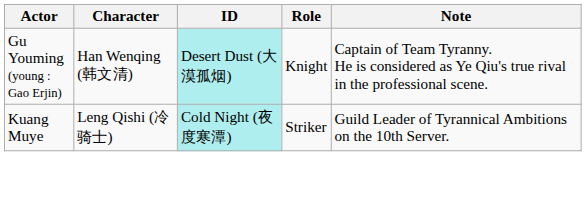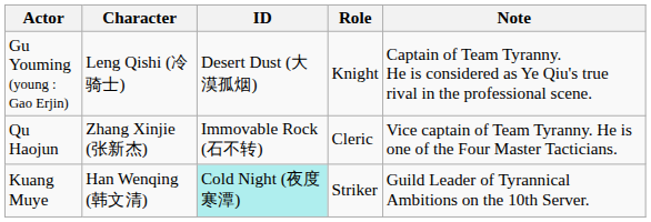Gu Youming (young : Gao Erjin) | Character: Han Wenqing (韩文清) -> Leng Qishi (冷骑士)
Gu Youming (young : Gao Erjin) | ID: paleturquoise background -> no background
+ row: Qu Haojun | Zhang Xinjie (张新杰) | Immovable Rock (石不转) | Cleric | Vice captain of Team Tyranny. He is one of the Four Master Tacticians.
Kuang Muye | Character: Leng Qishi (冷骑士) -> Han Wenqing (韩文清)
